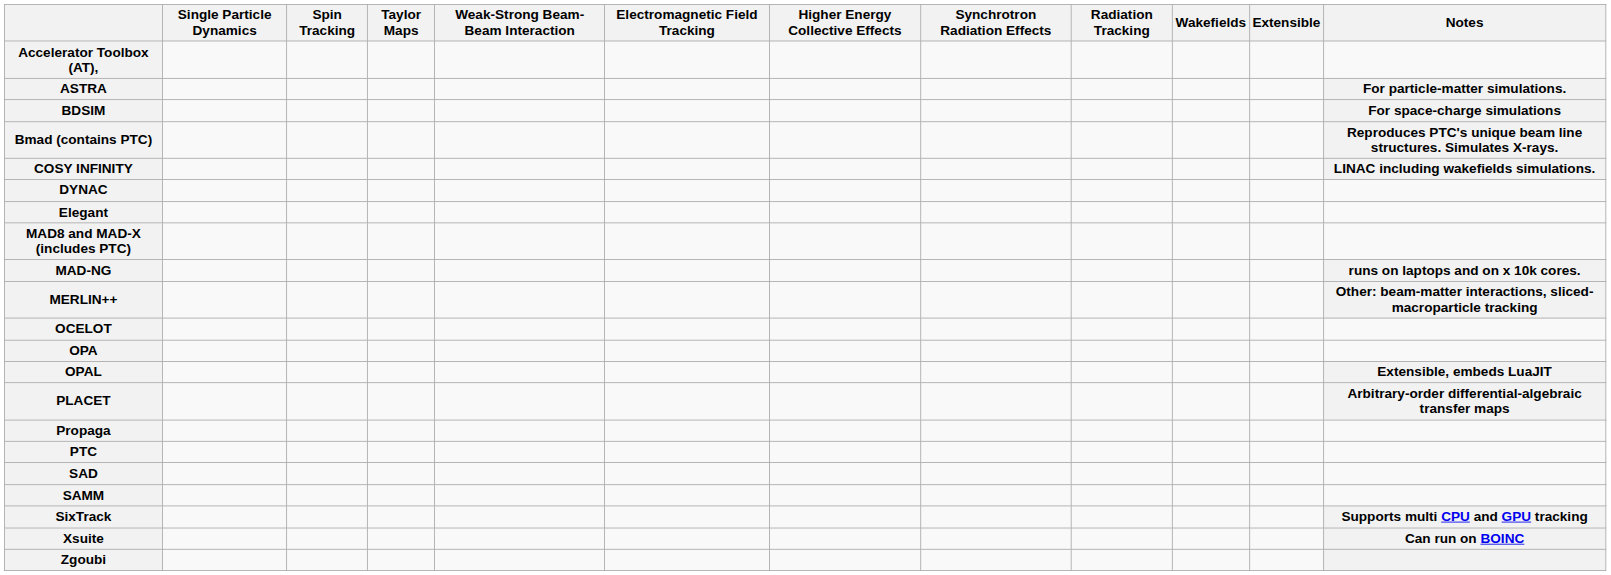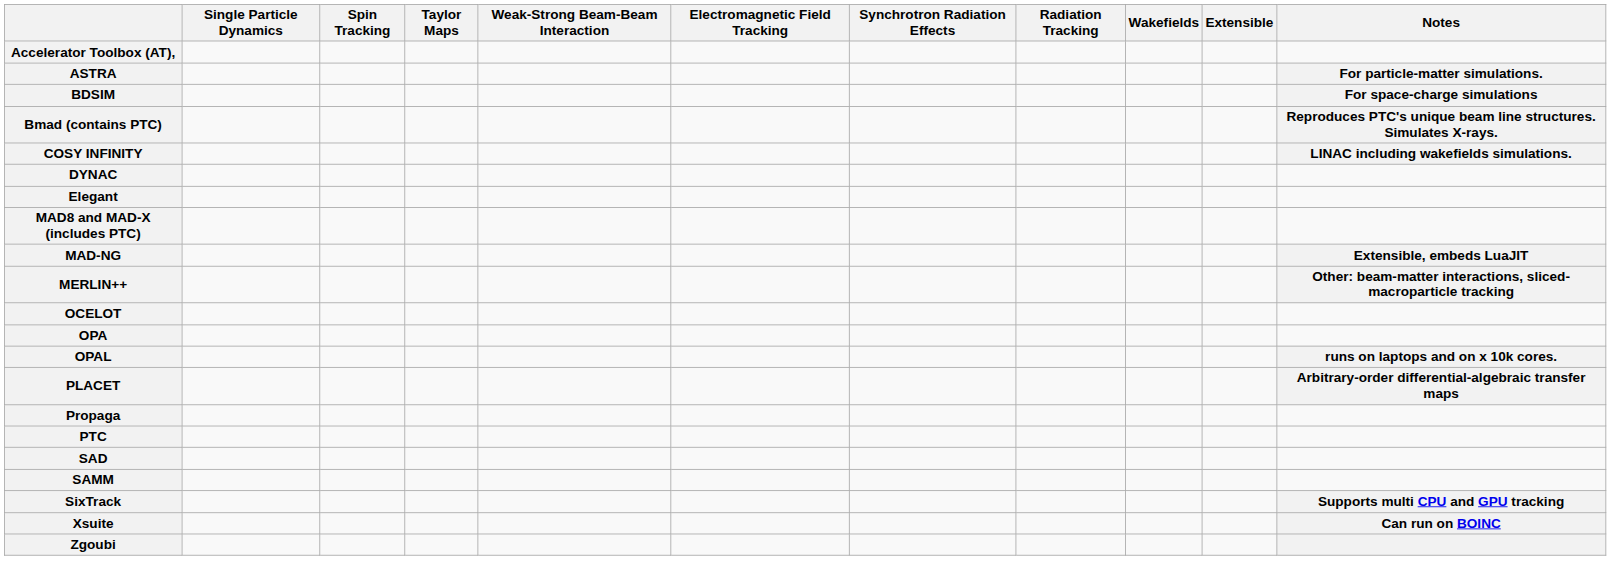- column: Higher Energy Collective Effects
MAD-NG | Notes: runs on laptops and on x 10k cores. -> Extensible, embeds LuaJIT
OPAL | Notes: Extensible, embeds LuaJIT -> runs on laptops and on x 10k cores.
